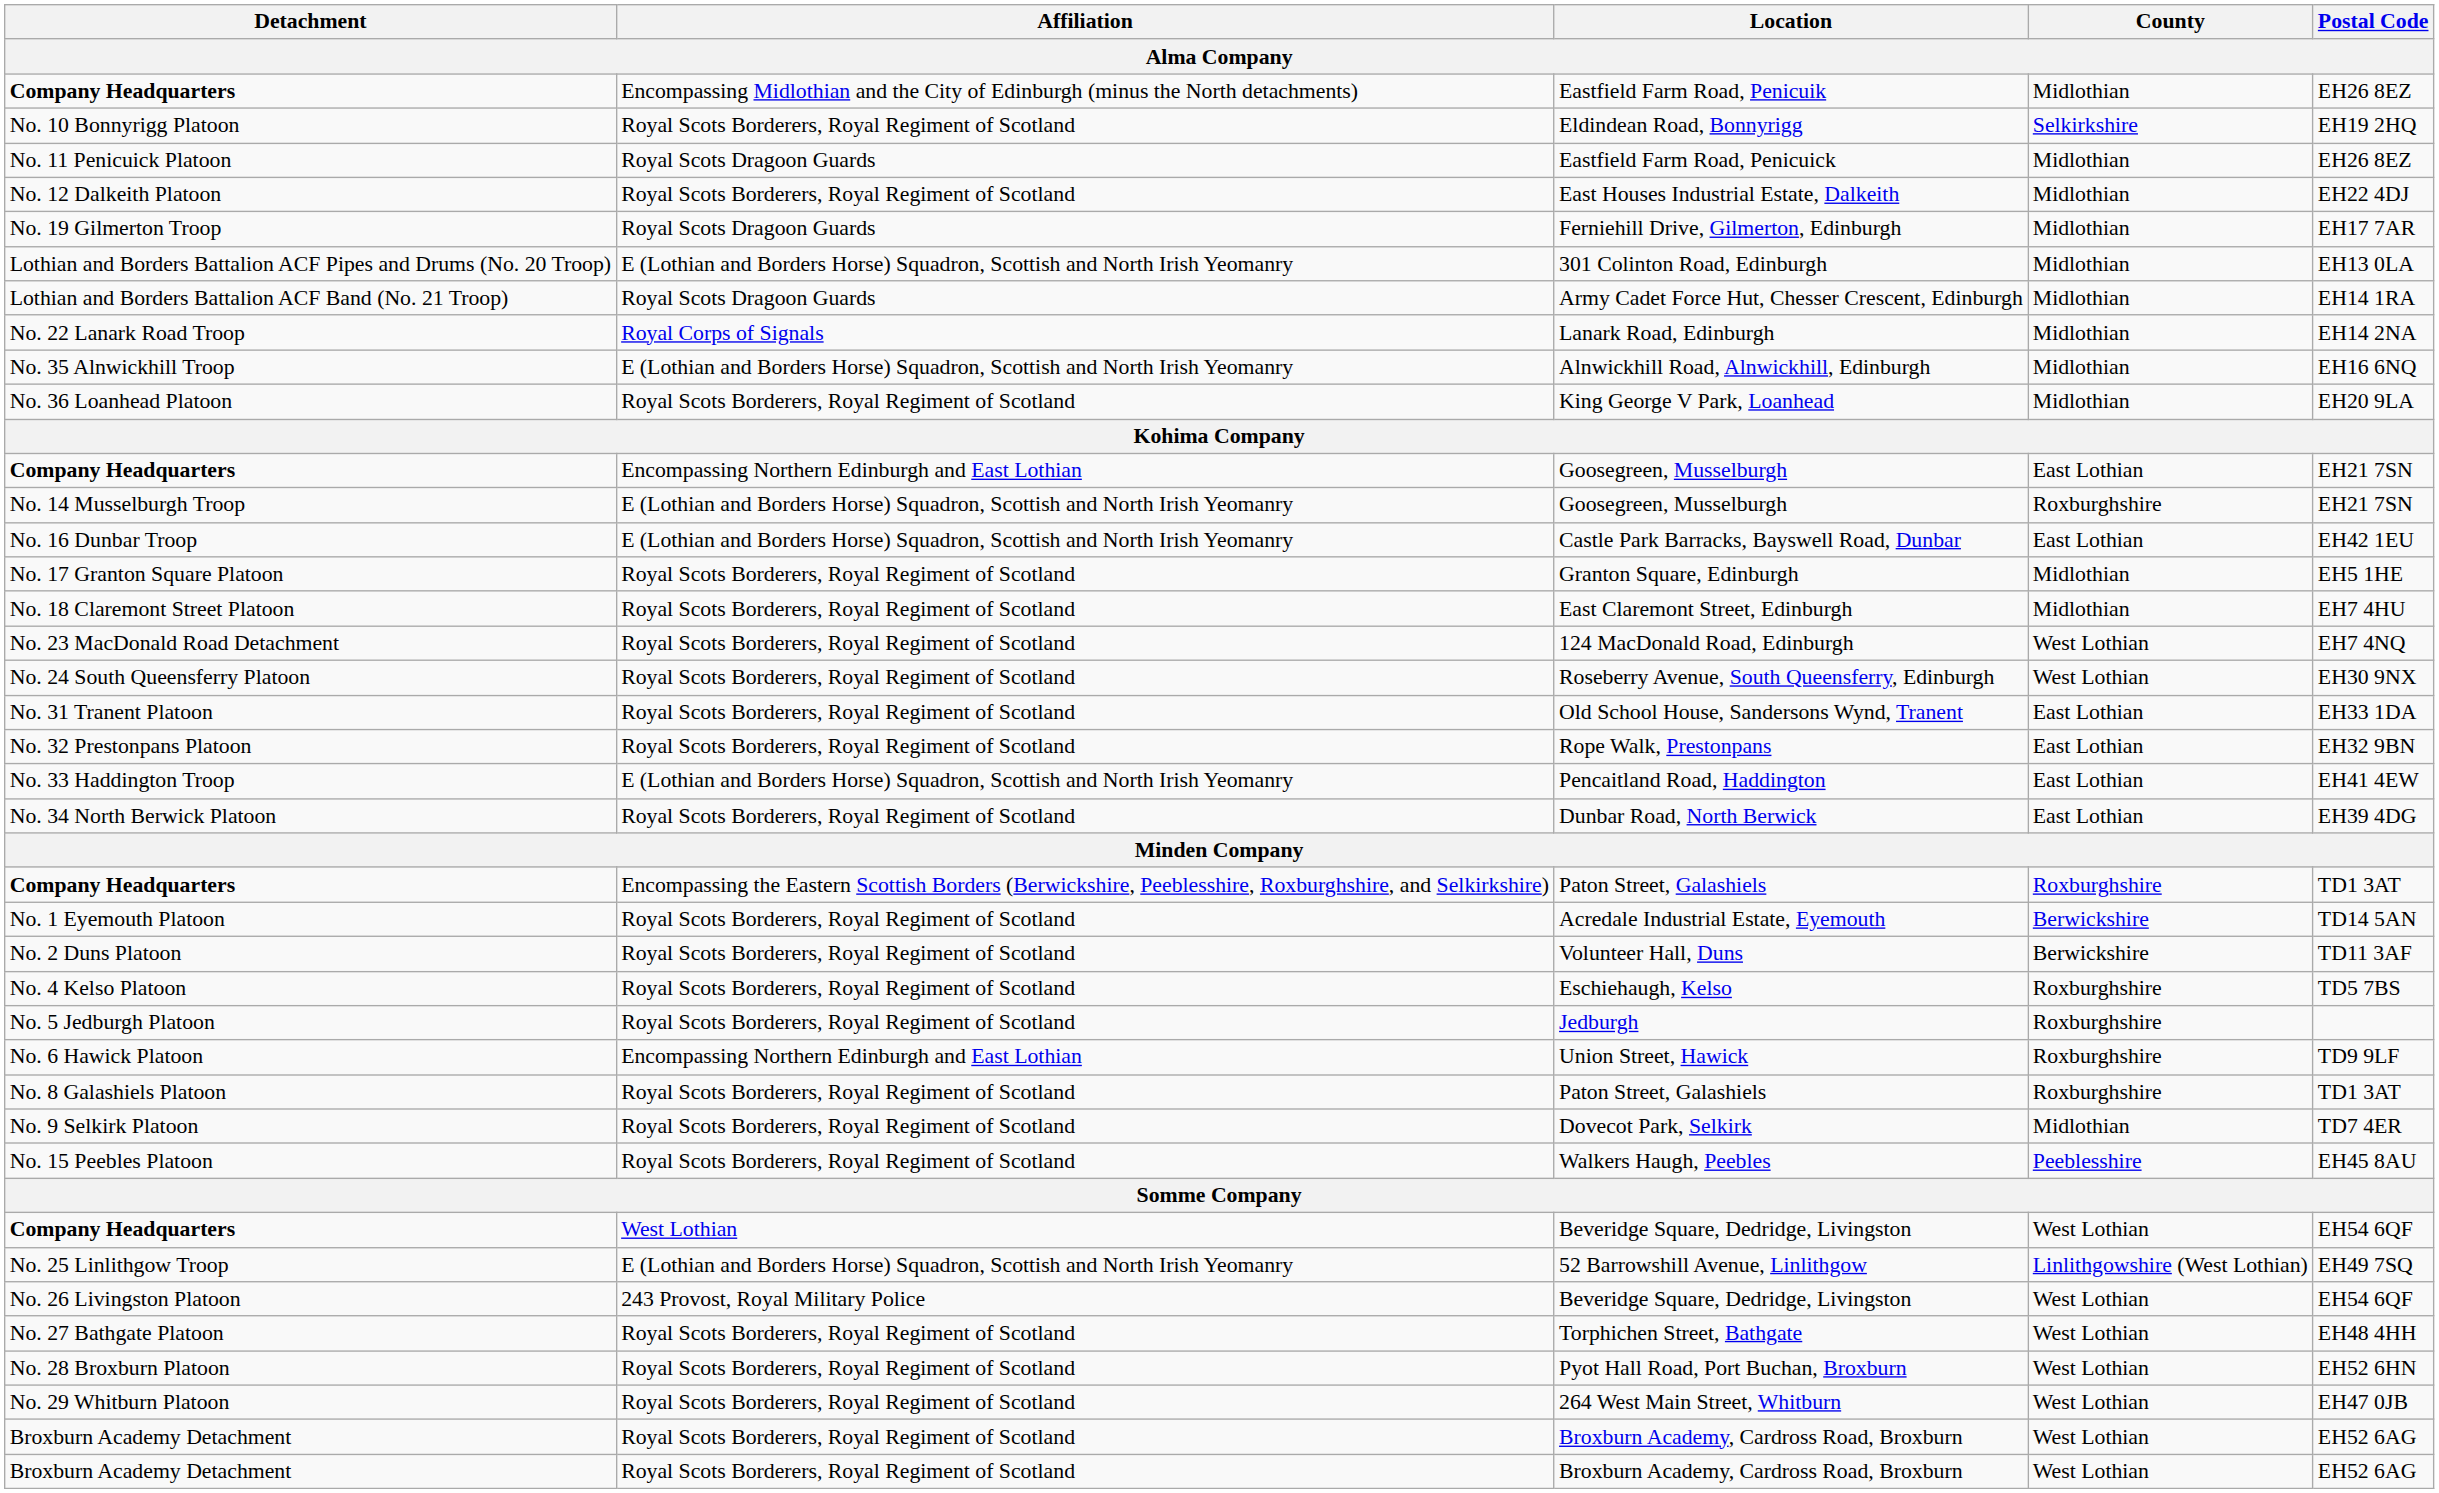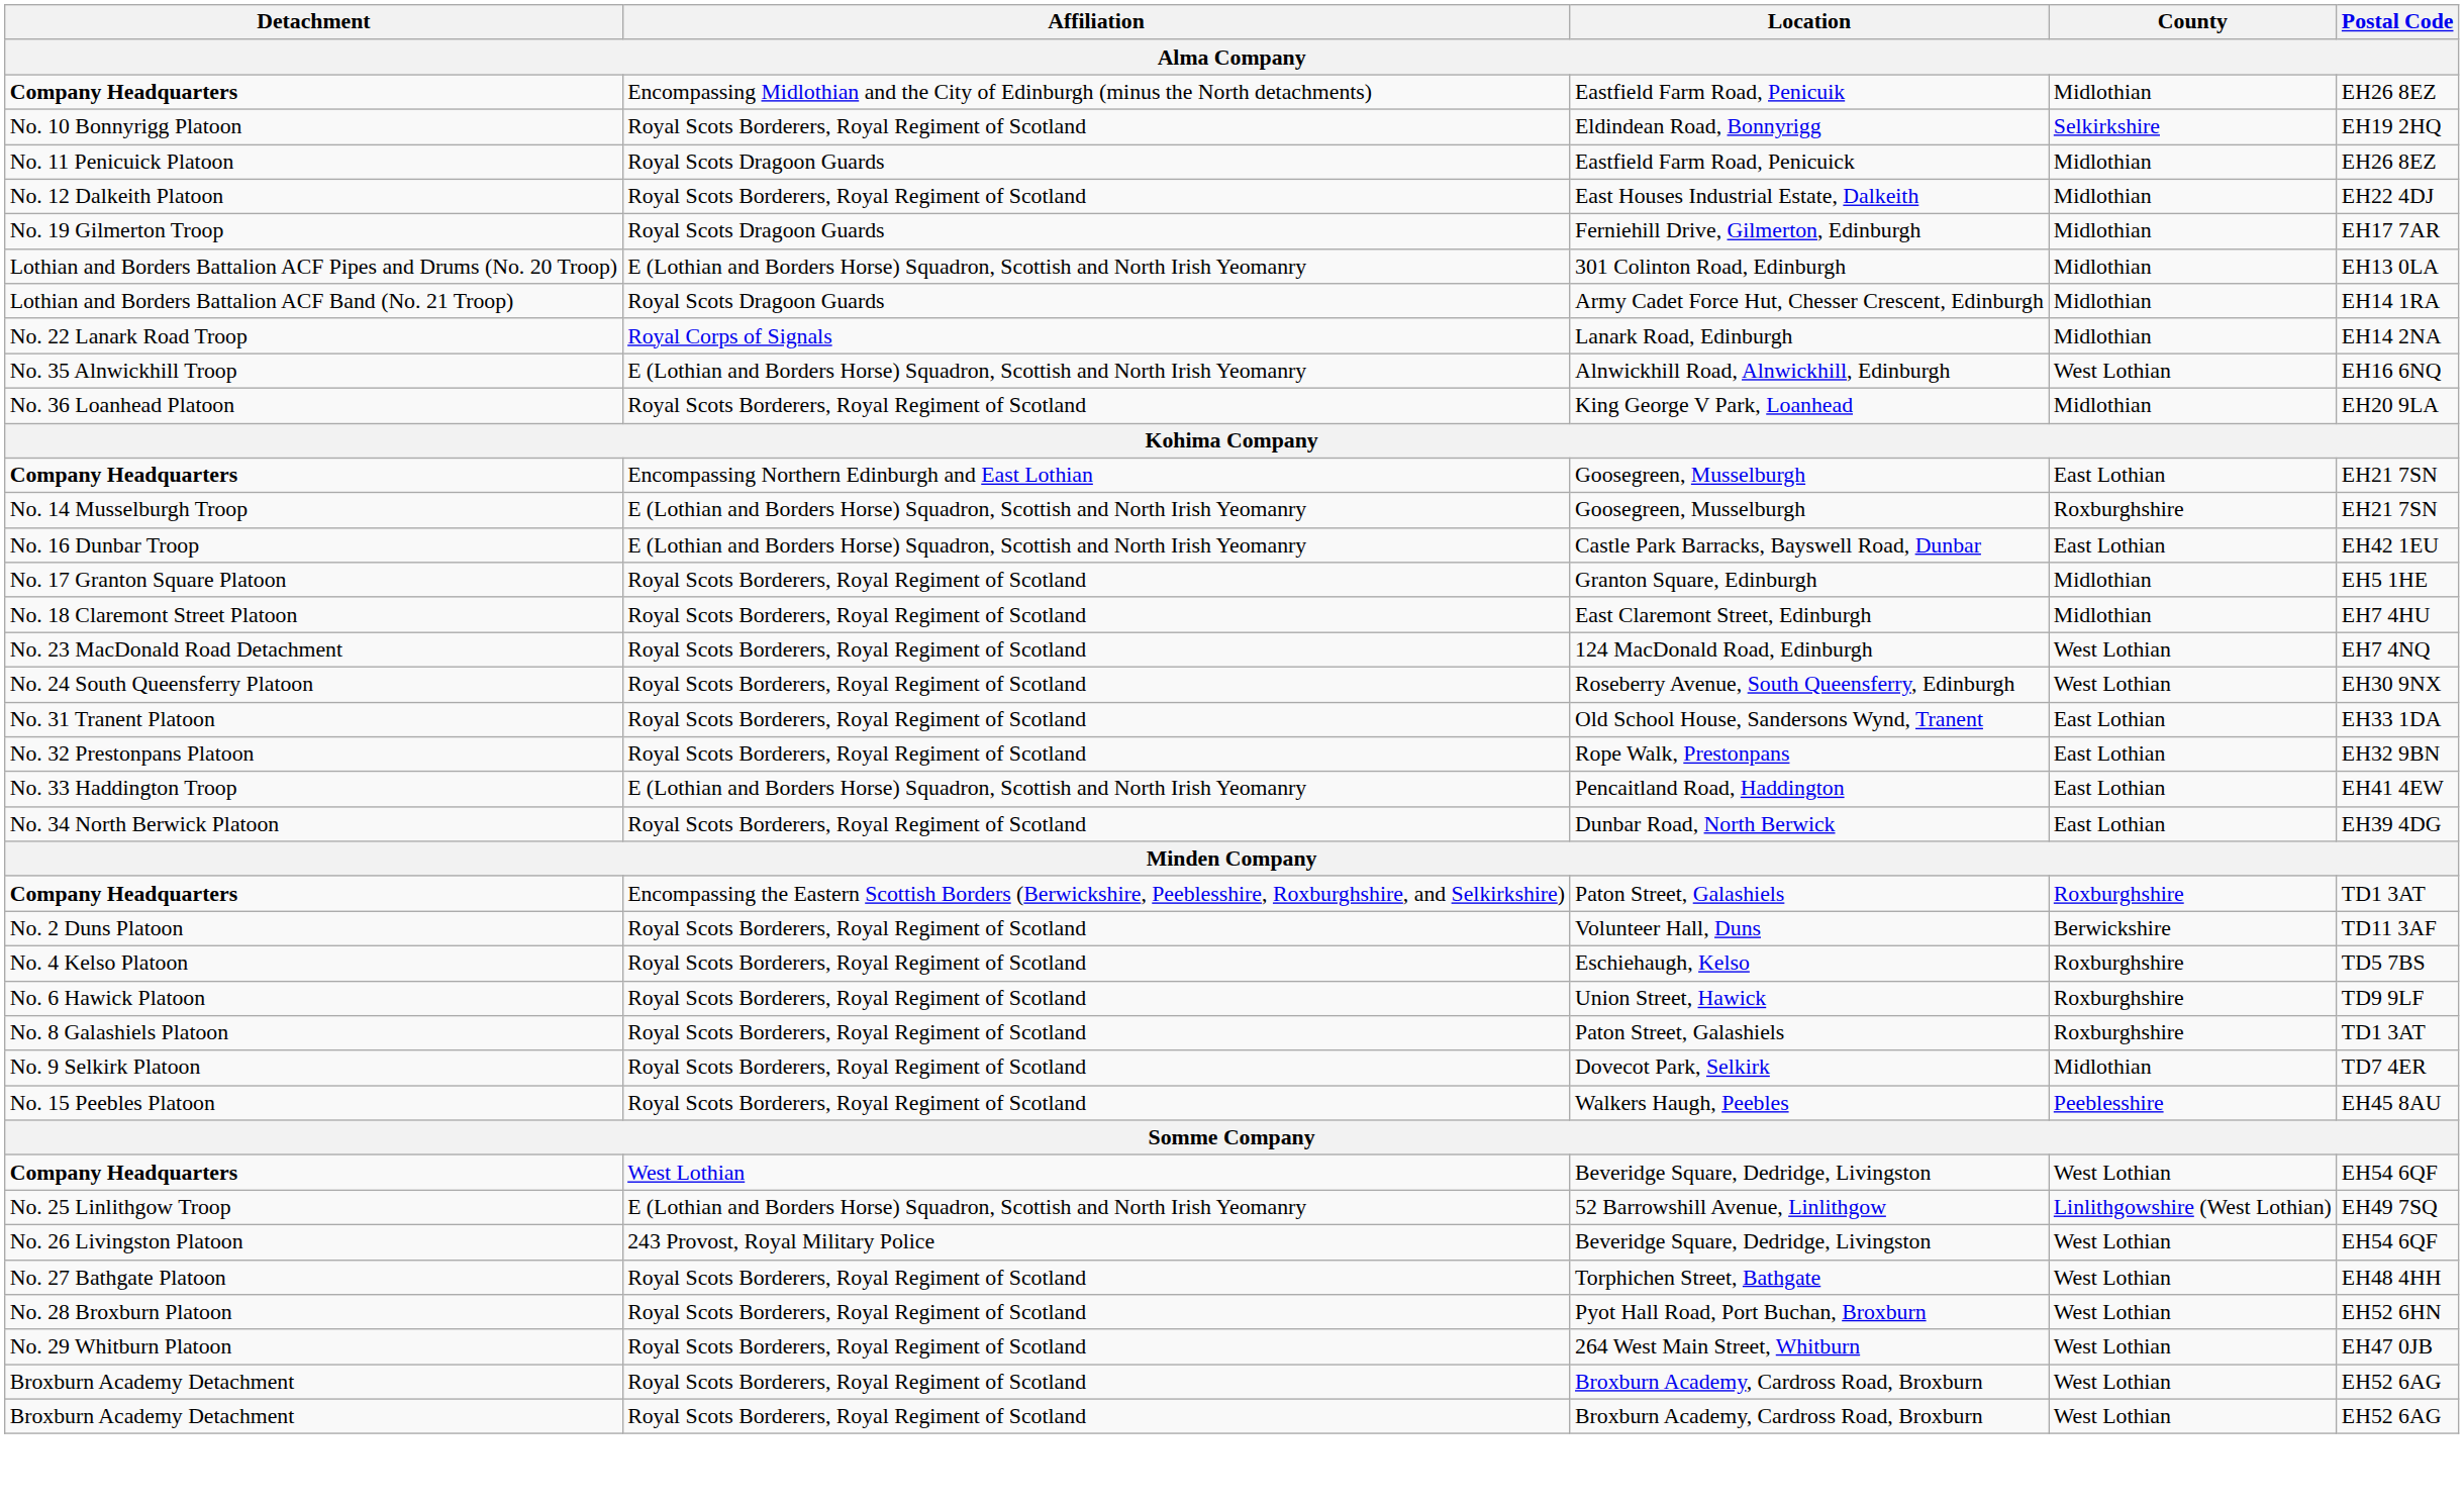No. 35 Alnwickhill Troop | County: Midlothian -> West Lothian
- row: No. 1 Eyemouth Platoon | Royal Scots Borderers, Royal Regiment of Scotland | Acredale Industrial Estate, Eyemouth | Berwickshire | TD14 5AN
- row: No. 5 Jedburgh Platoon | Royal Scots Borderers, Royal Regiment of Scotland | Jedburgh | Roxburghshire
No. 6 Hawick Platoon | Affiliation: Encompassing Northern Edinburgh and East Lothian -> Royal Scots Borderers, Royal Regiment of Scotland
